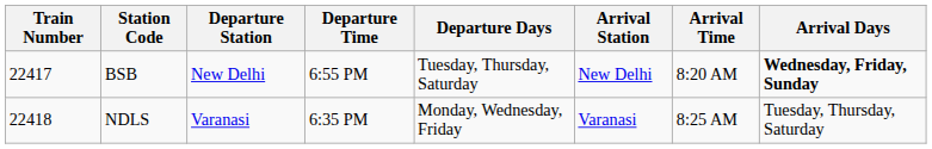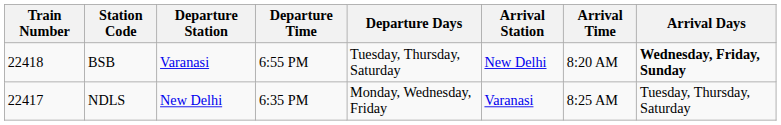BSB | Train Number: 22417 -> 22418
BSB | Departure Station: New Delhi -> Varanasi
NDLS | Train Number: 22418 -> 22417
NDLS | Departure Station: Varanasi -> New Delhi
